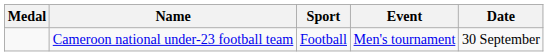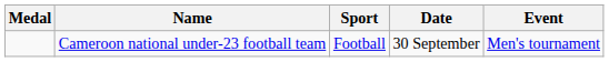columns swapped: Event <-> Date
